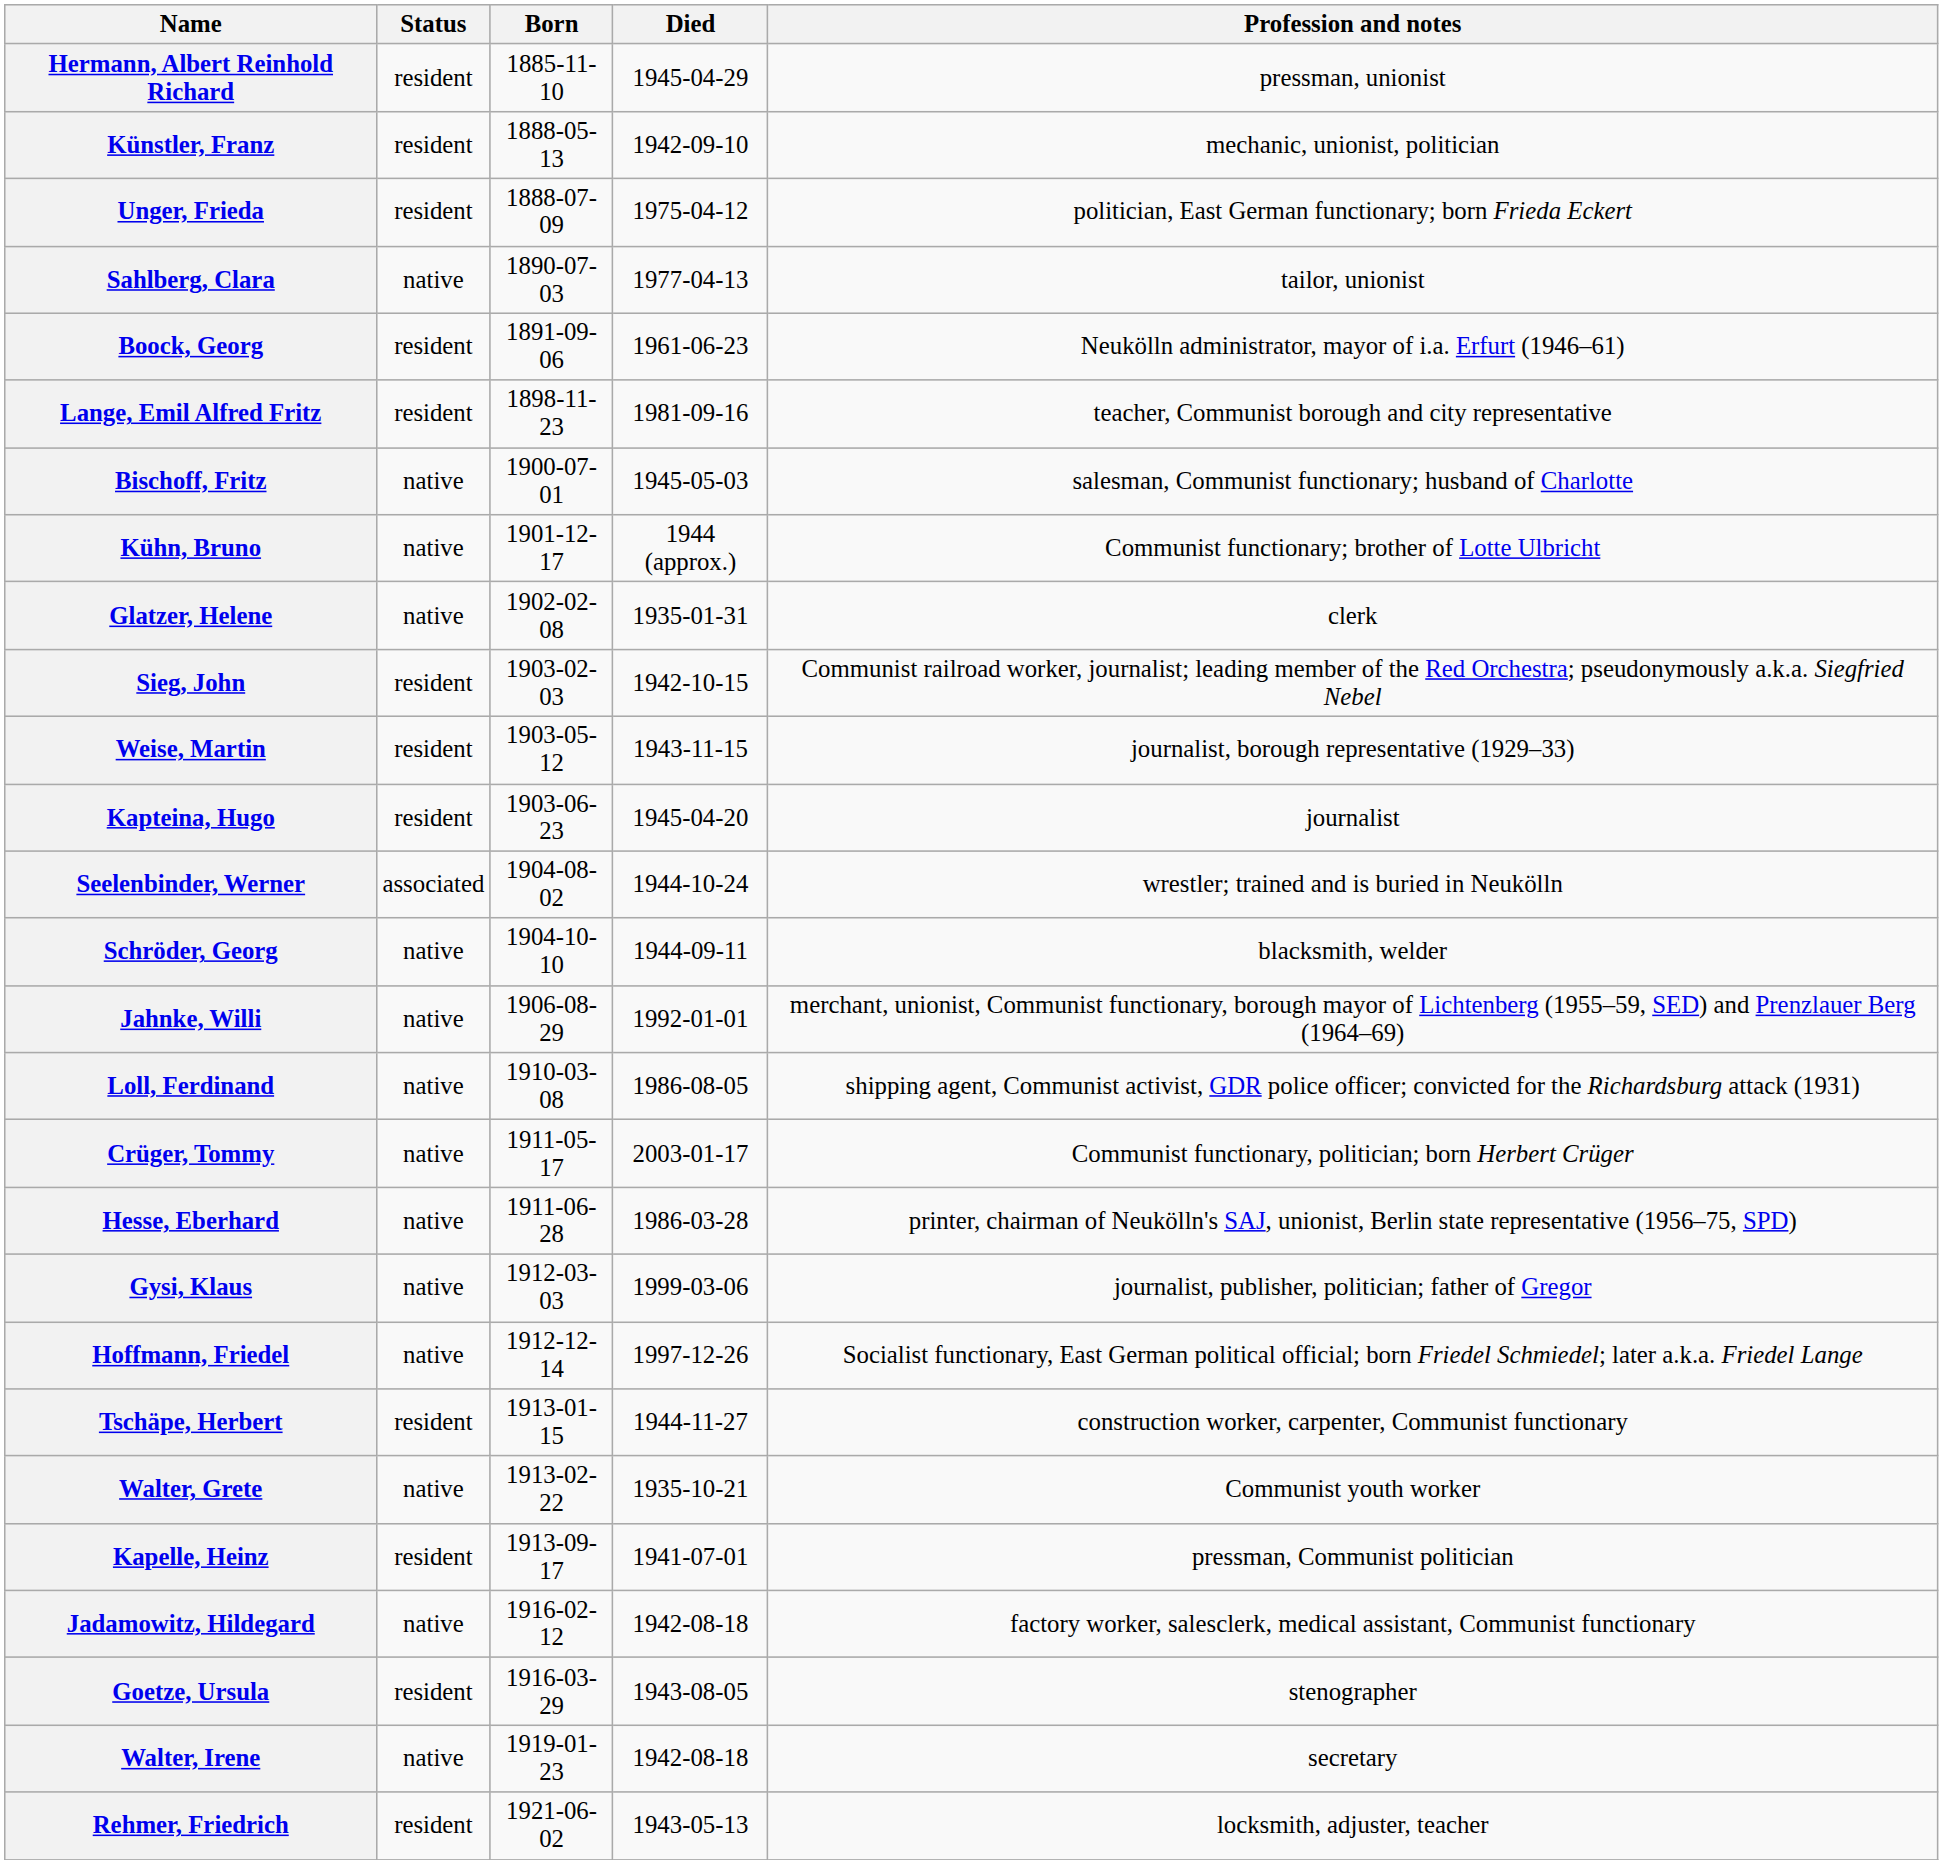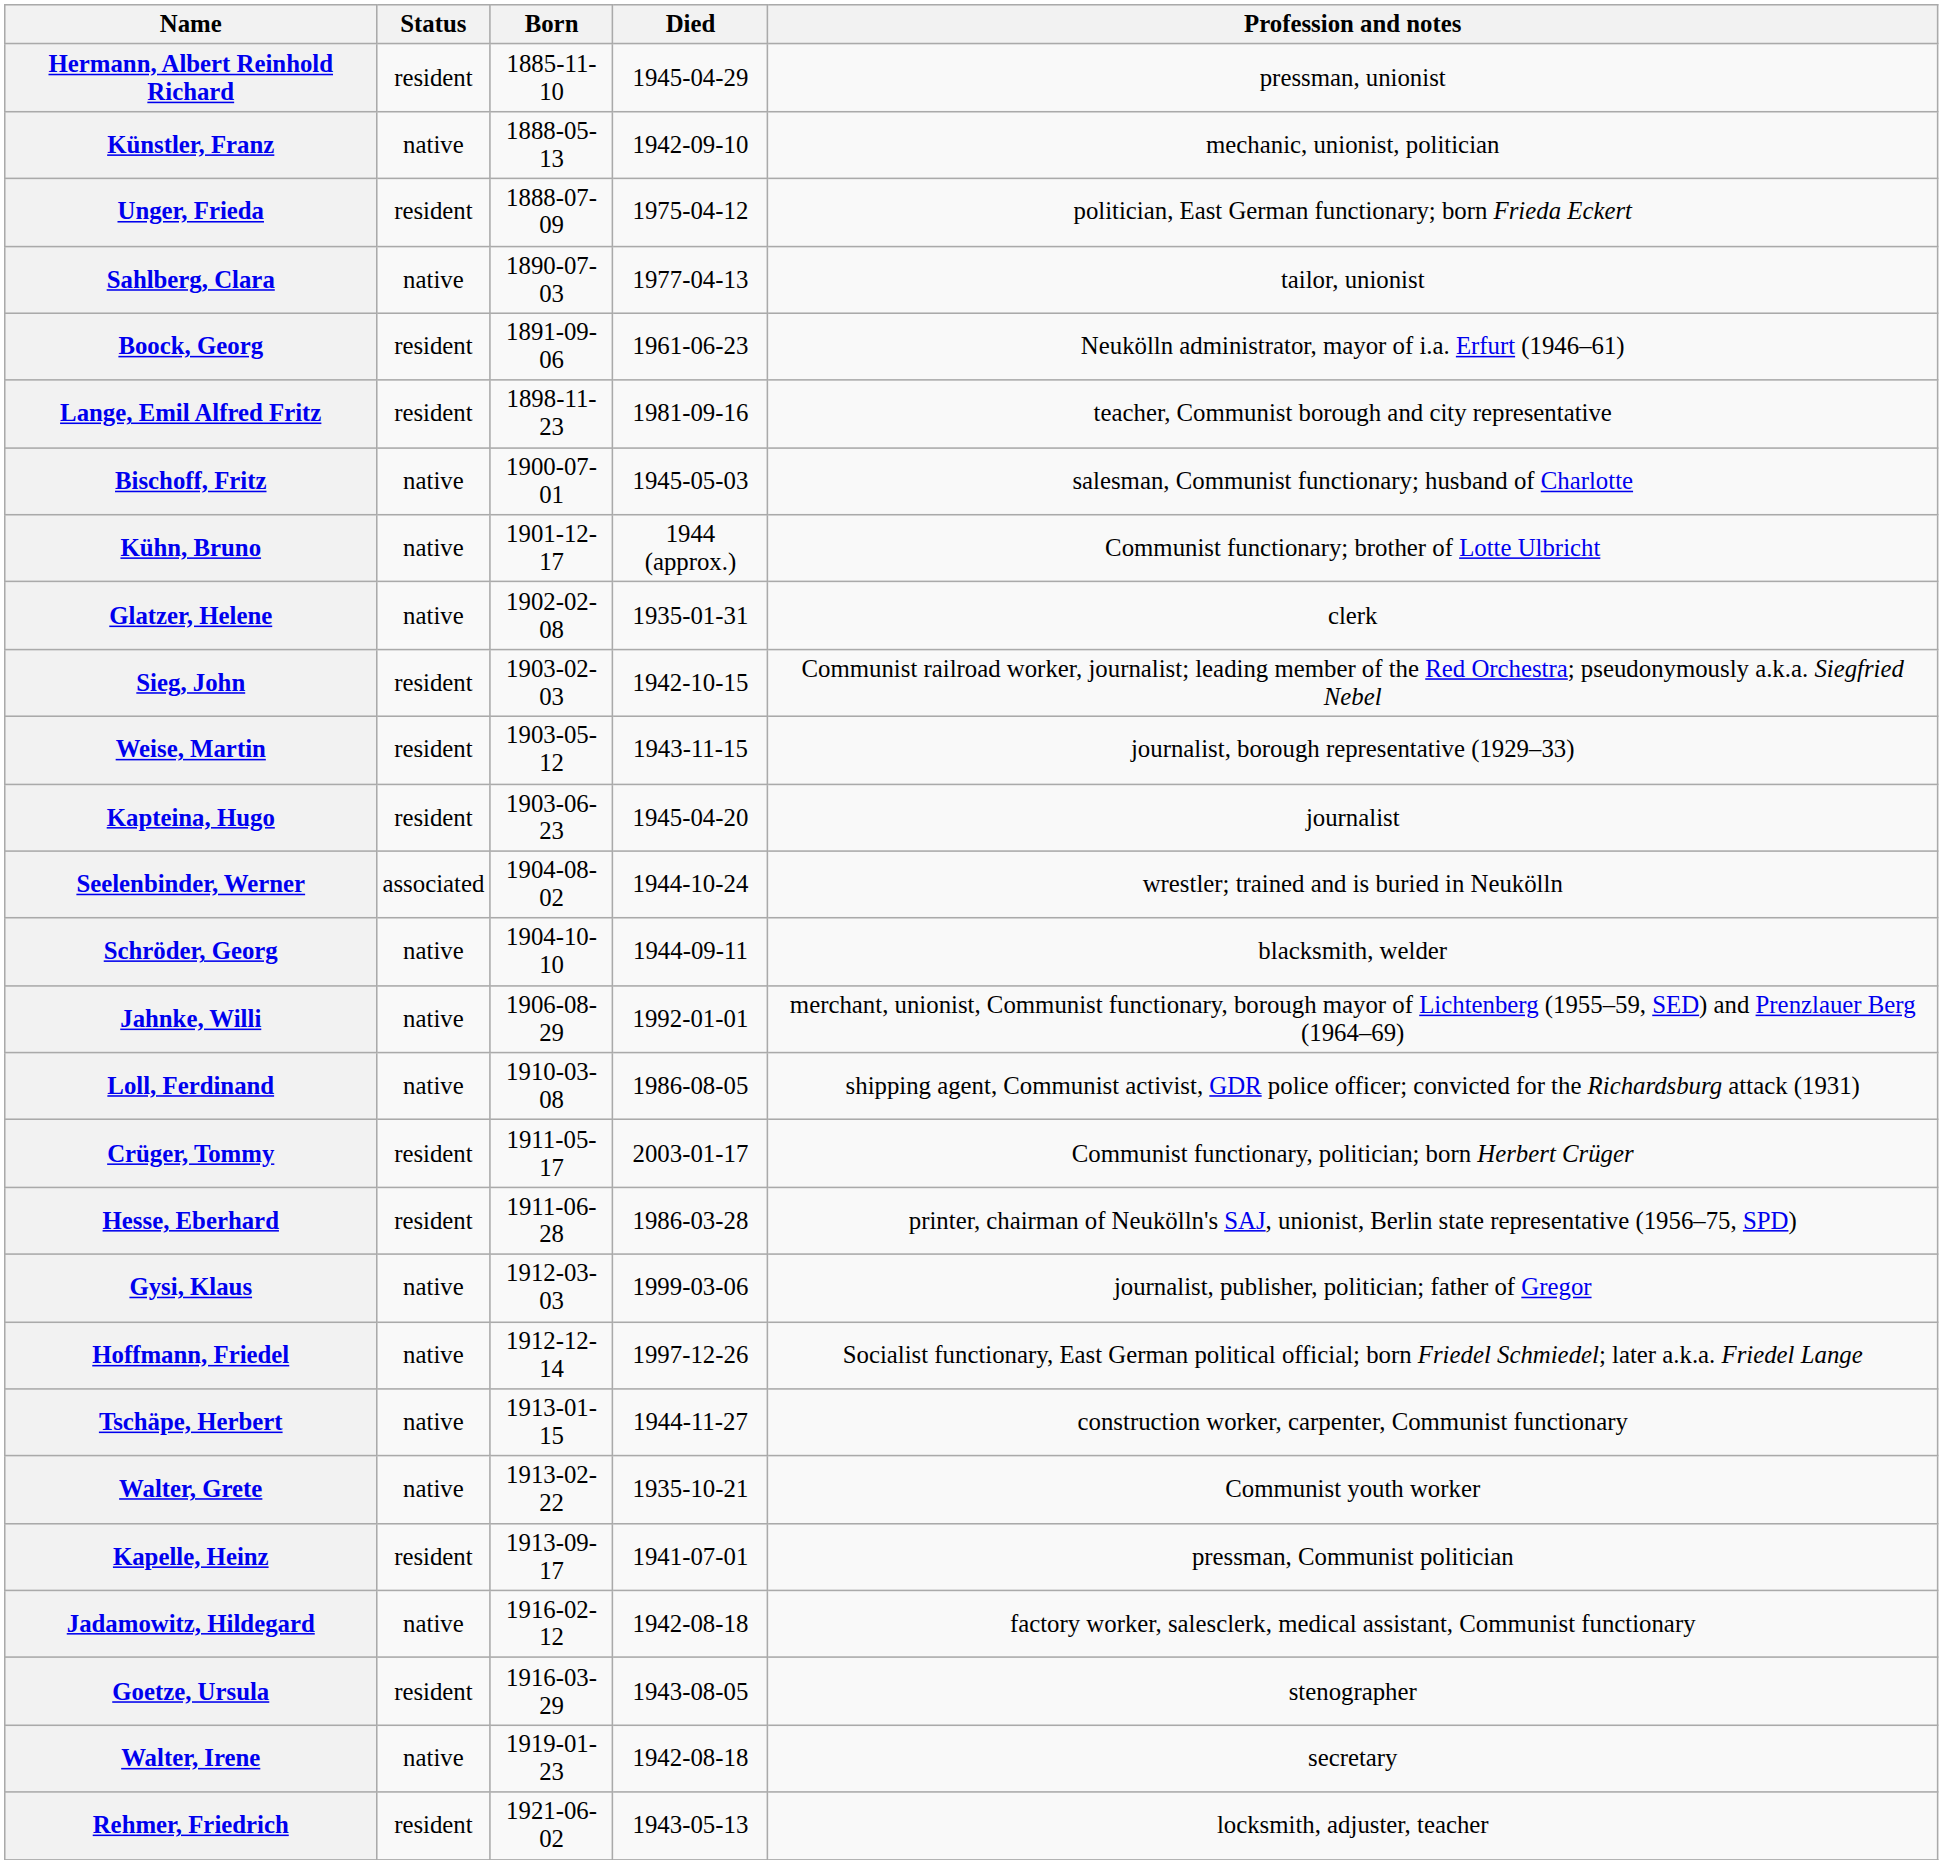Künstler, Franz | Status: resident -> native
Crüger, Tommy | Status: native -> resident
Hesse, Eberhard | Status: native -> resident
Tschäpe, Herbert | Status: resident -> native
